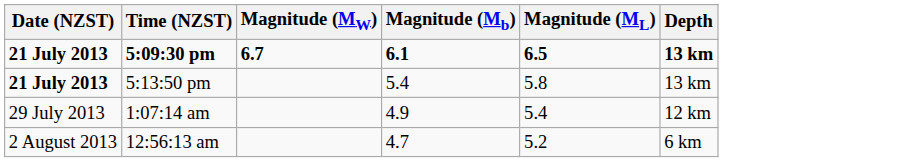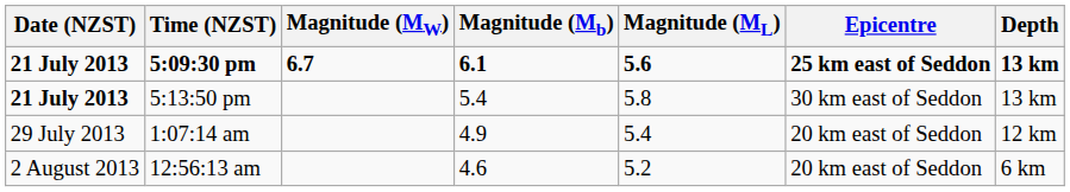+ column: Epicentre | 25 km east of Seddon | 30 km east of Seddon | 20 km east of Seddon | 20 km east of Seddon
5:09:30 pm | Magnitude (ML): 6.5 -> 5.6
12:56:13 am | Magnitude (Mb): 4.7 -> 4.6
